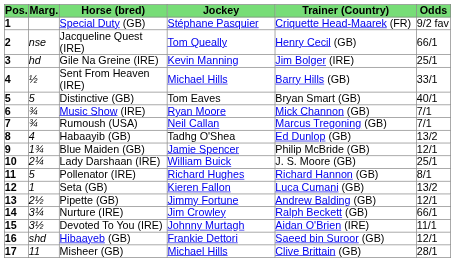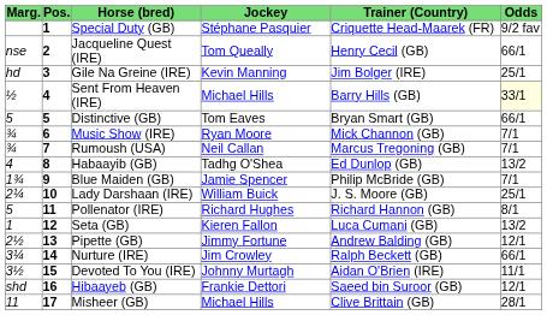columns swapped: Pos. <-> Marg.
Sent From Heaven (IRE) | Odds: no background -> lightyellow background
Distinctive (GB) | Odds: 40/1 -> 66/1
Blue Maiden (GB) | Odds: 12/1 -> 7/1
